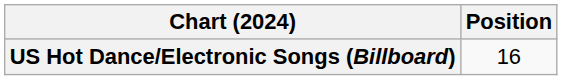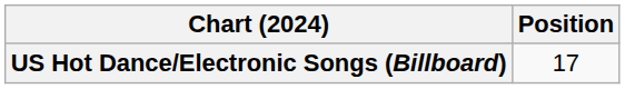US Hot Dance/Electronic Songs (Billboard) | Position: 16 -> 17
